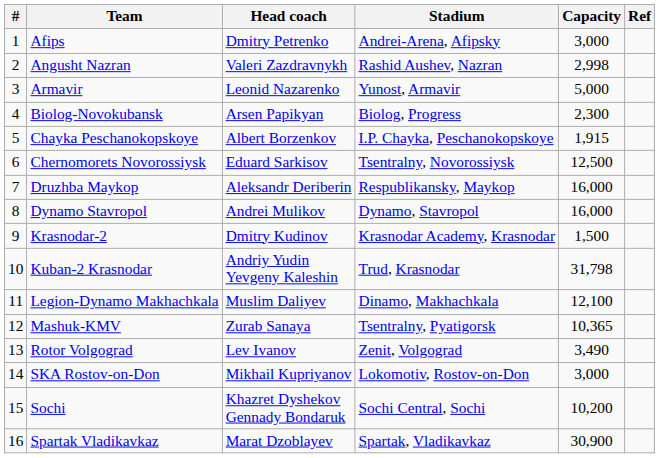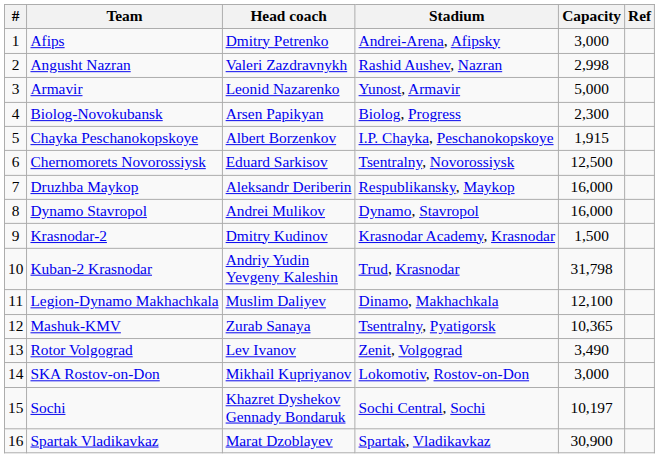Sochi | Capacity: 10,200 -> 10,197
